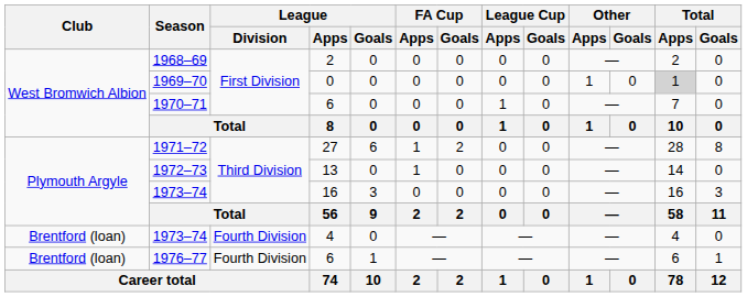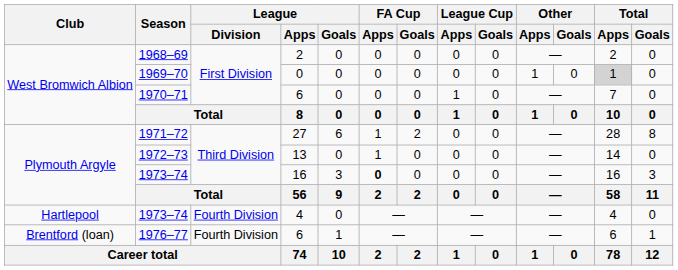1973–74 / 16 | FA Cup / Apps: normal -> bold
1973–74 / 4 | Club: Brentford (loan) -> Hartlepool
